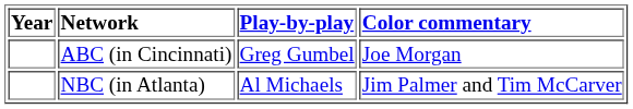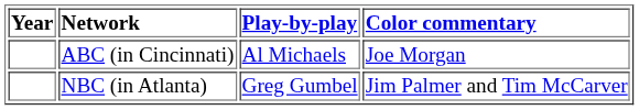ABC (in Cincinnati) | Play-by-play: Greg Gumbel -> Al Michaels
NBC (in Atlanta) | Play-by-play: Al Michaels -> Greg Gumbel
